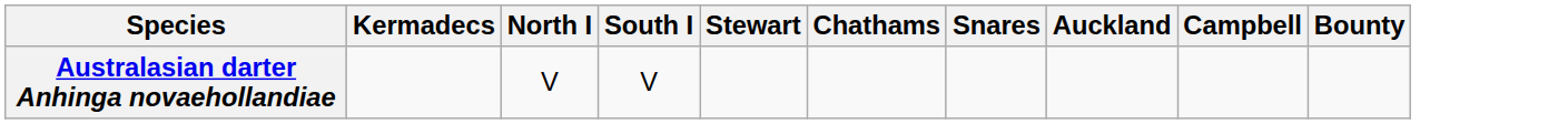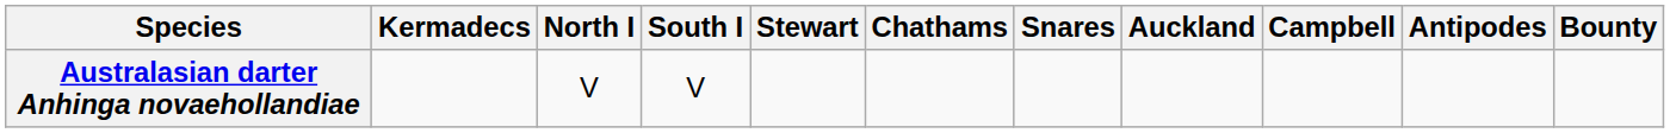+ column: Antipodes
